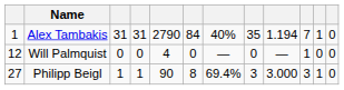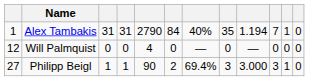Will Palmquist | column 10: 1 -> 0
Philipp Beigl | column 6: 8 -> 2
